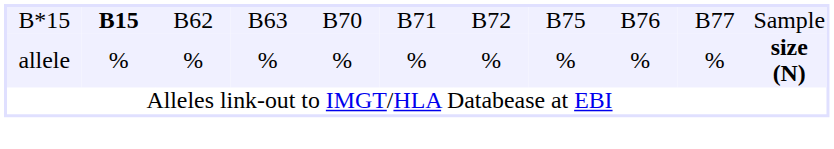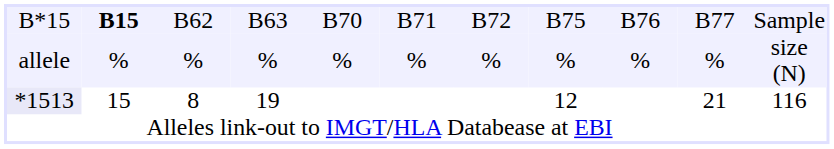allele | column 11: bold -> normal
+ row: *1513 | 15 | 8 | 19 | 12 | 21 | 116
